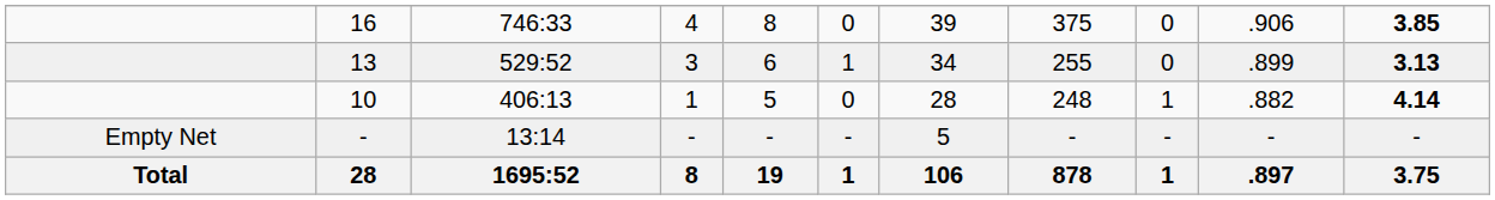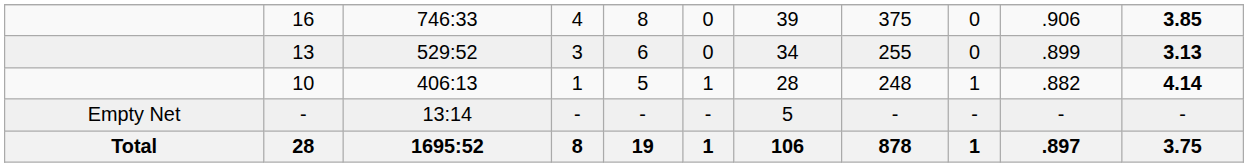13 | column 6: 1 -> 0
10 | column 6: 0 -> 1
